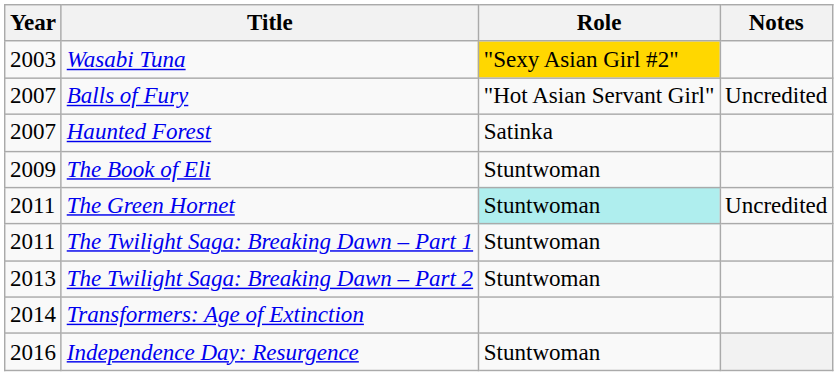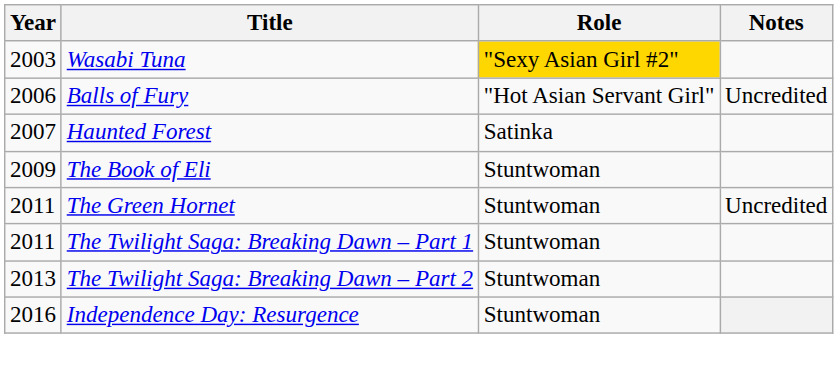Balls of Fury | Year: 2007 -> 2006
The Green Hornet | Role: paleturquoise background -> no background
- row: 2014 | Transformers: Age of Extinction
